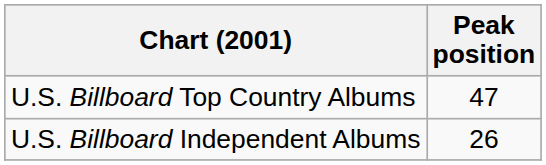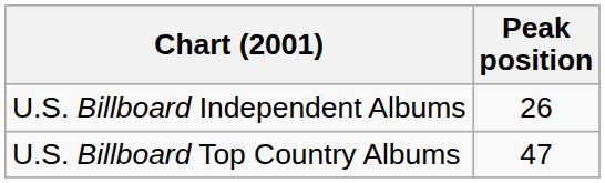rows swapped: U.S. Billboard Top Country Albums <-> U.S. Billboard Independent Albums
